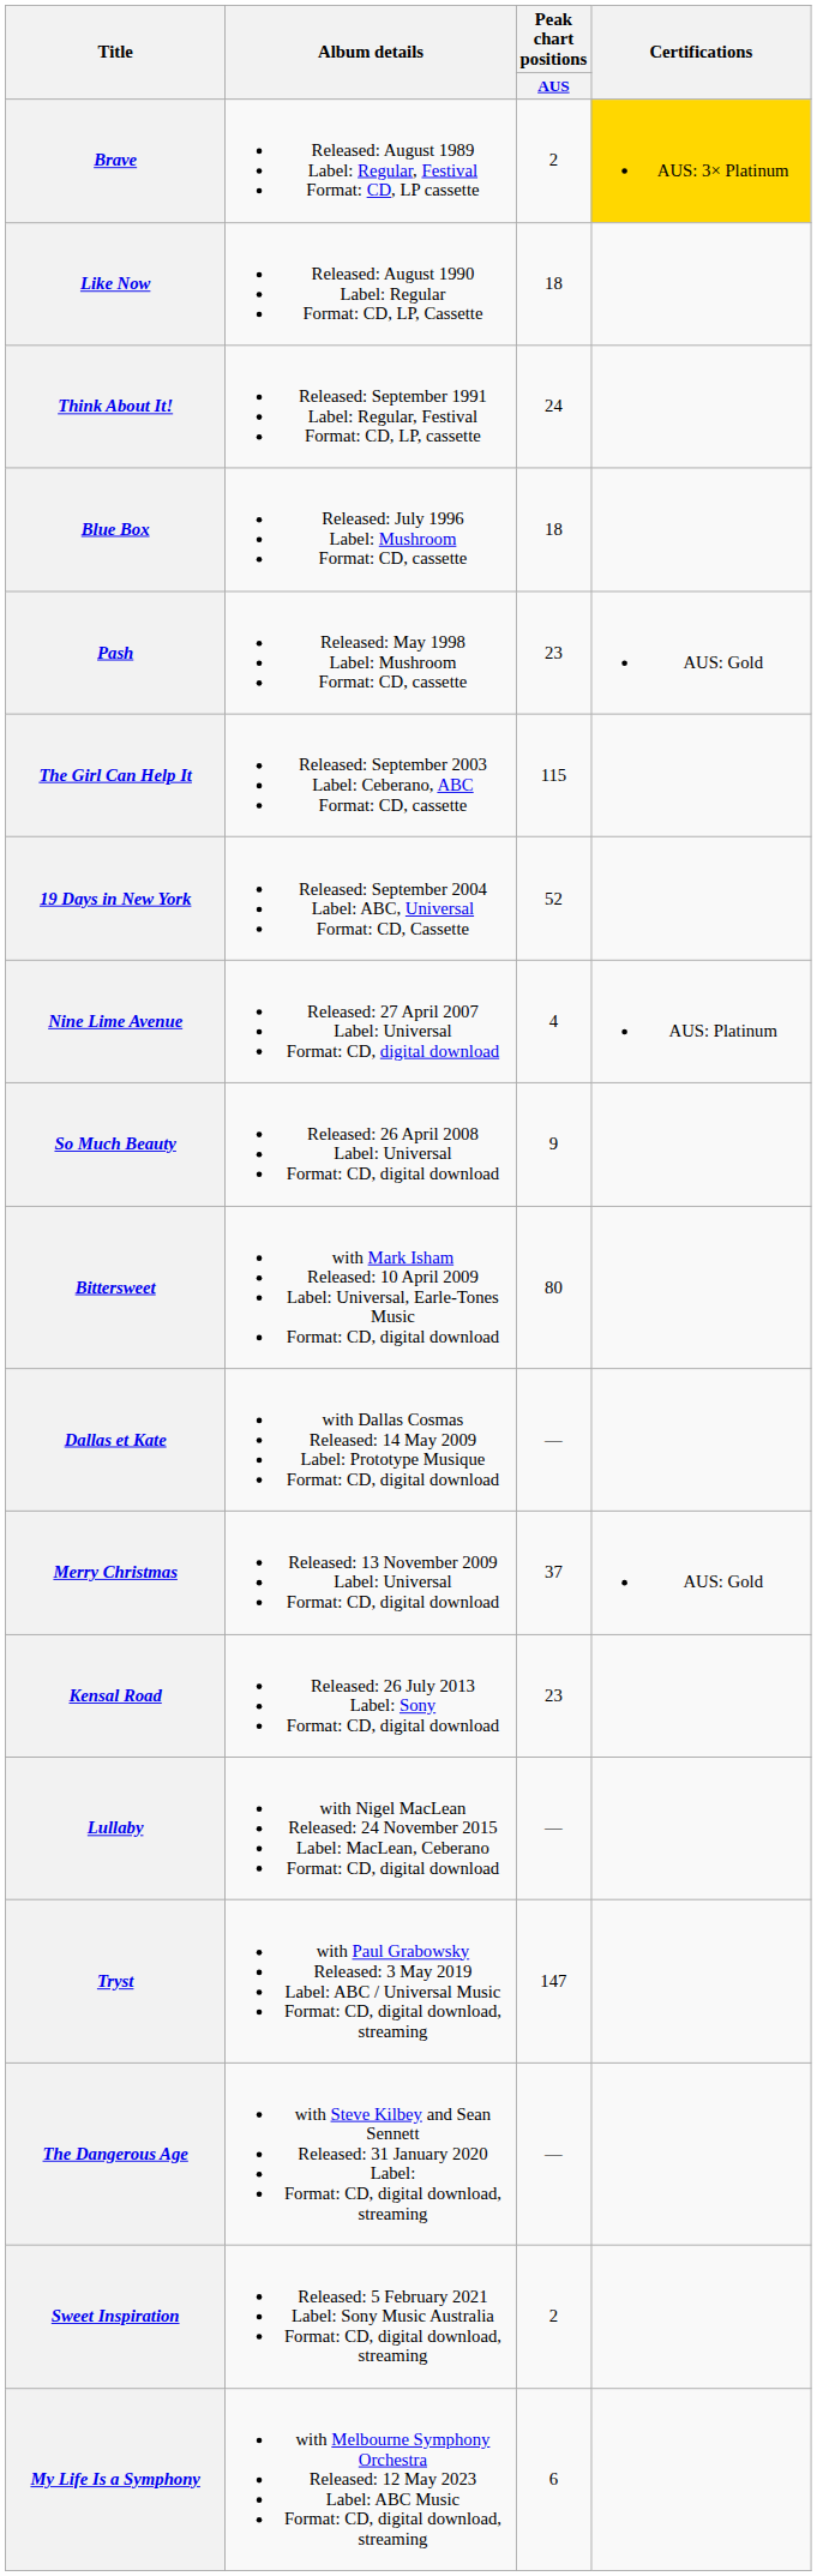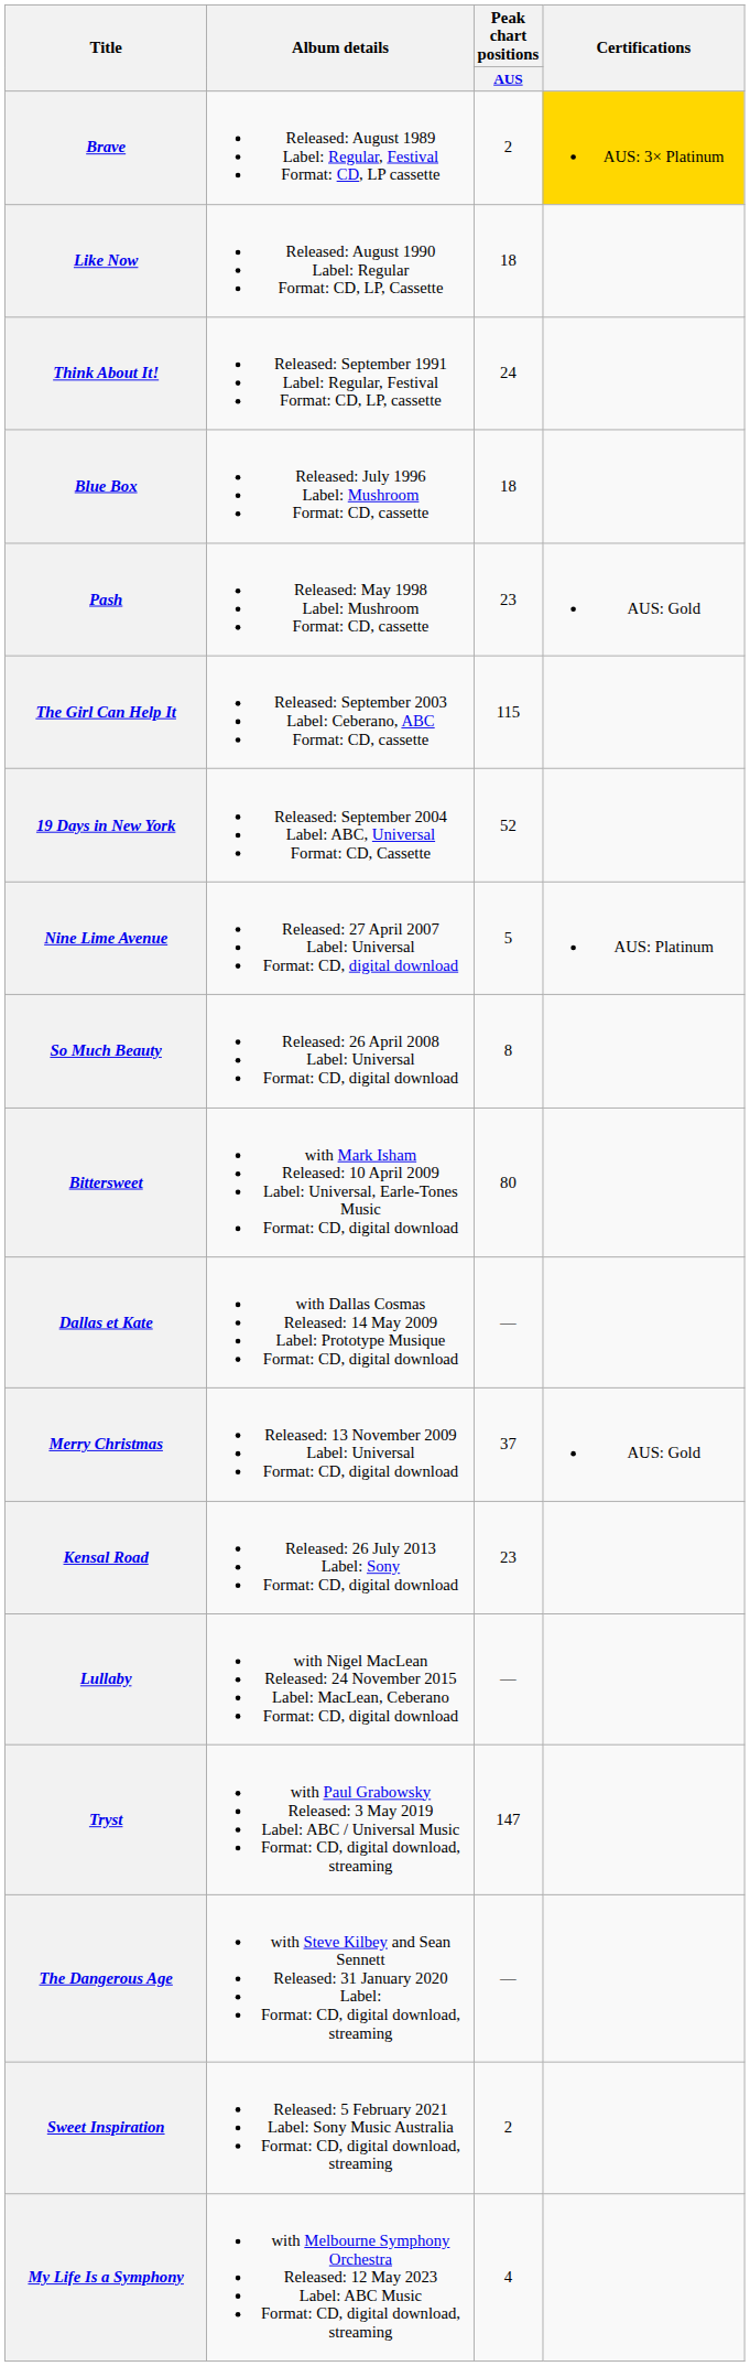Nine Lime Avenue | Peak chart positions / AUS: 4 -> 5
So Much Beauty | Peak chart positions / AUS: 9 -> 8
My Life Is a Symphony | Peak chart positions / AUS: 6 -> 4
